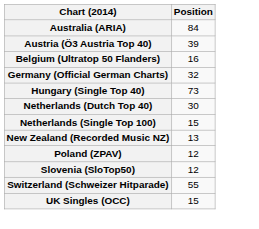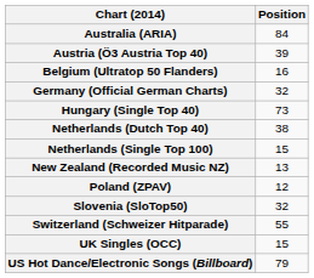Netherlands (Dutch Top 40) | Position: 30 -> 38
Slovenia (SloTop50) | Position: 12 -> 32
+ row: US Hot Dance/Electronic Songs (Billboard) | 79
